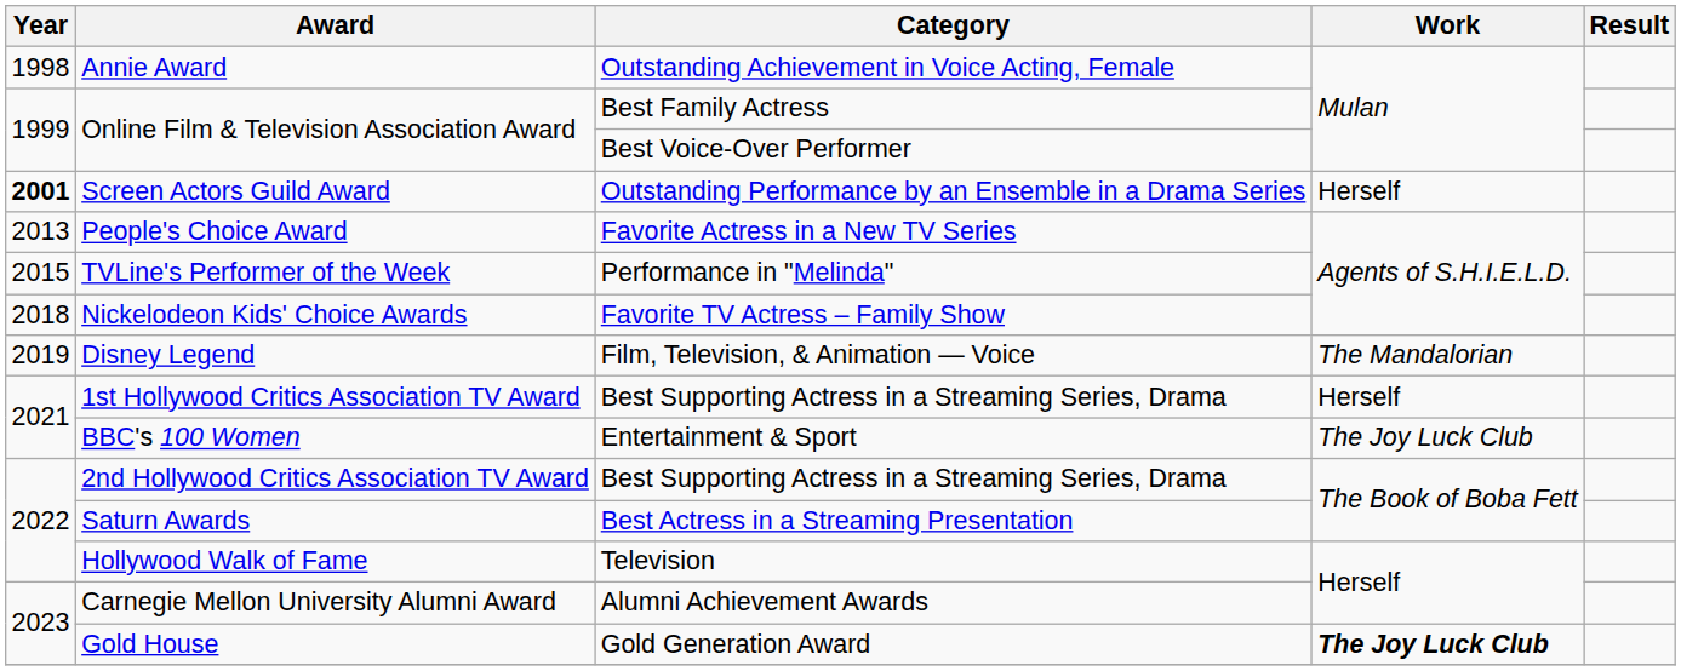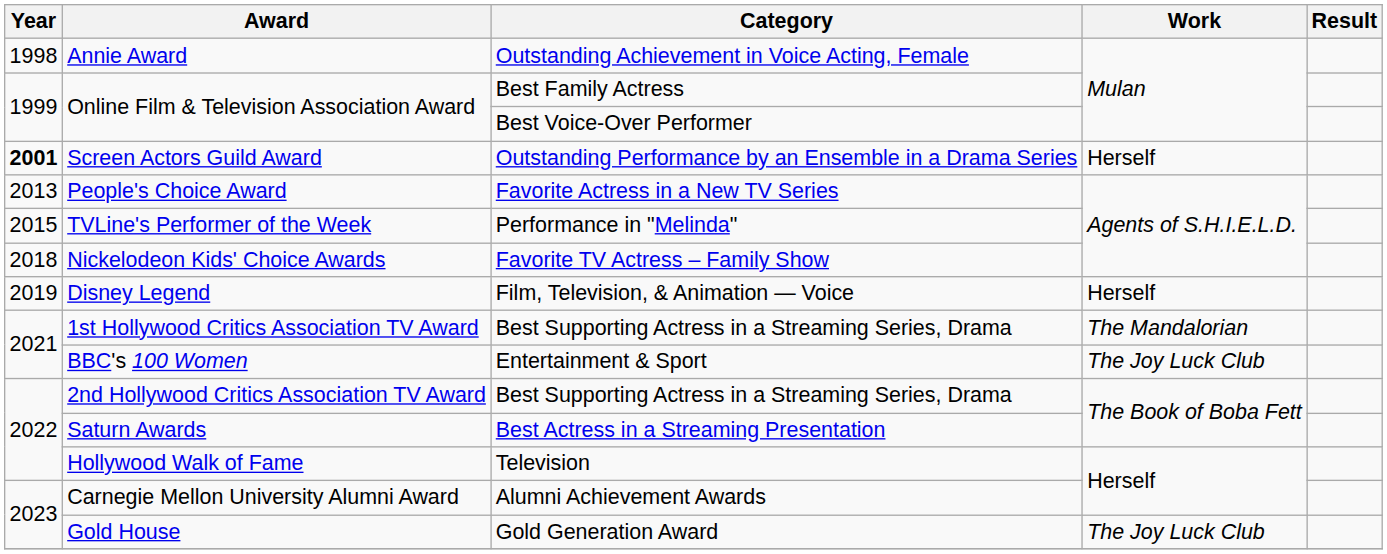Disney Legend | Work: The Mandalorian -> Herself
1st Hollywood Critics Association TV Award | Work: Herself -> The Mandalorian
Gold House | Work: bold -> normal
